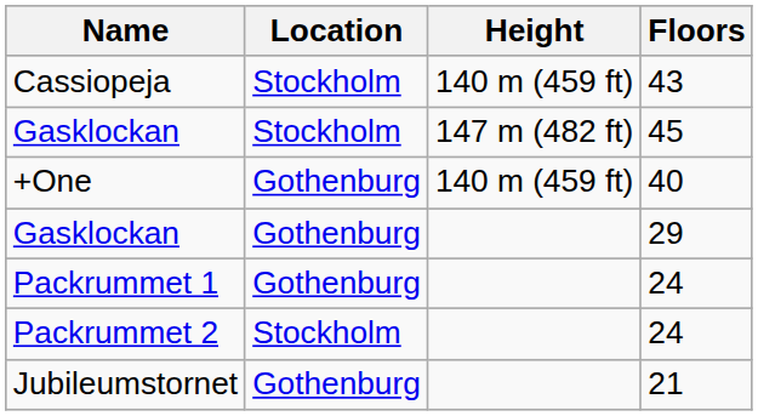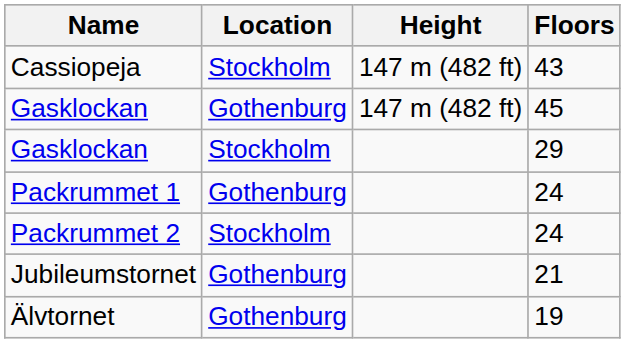Cassiopeja | Height: 140 m (459 ft) -> 147 m (482 ft)
Gasklockan / 45 | Location: Stockholm -> Gothenburg
- row: +One | Gothenburg | 140 m (459 ft) | 40
Gasklockan / 29 | Location: Gothenburg -> Stockholm
+ row: Älvtornet | Gothenburg | 19
